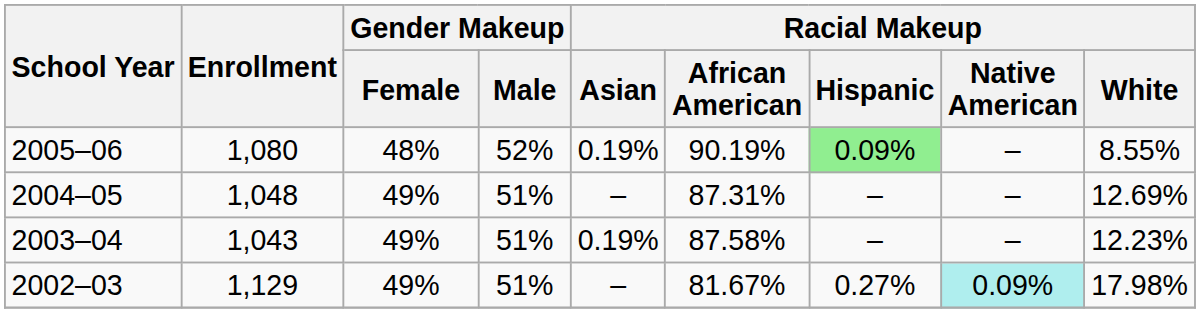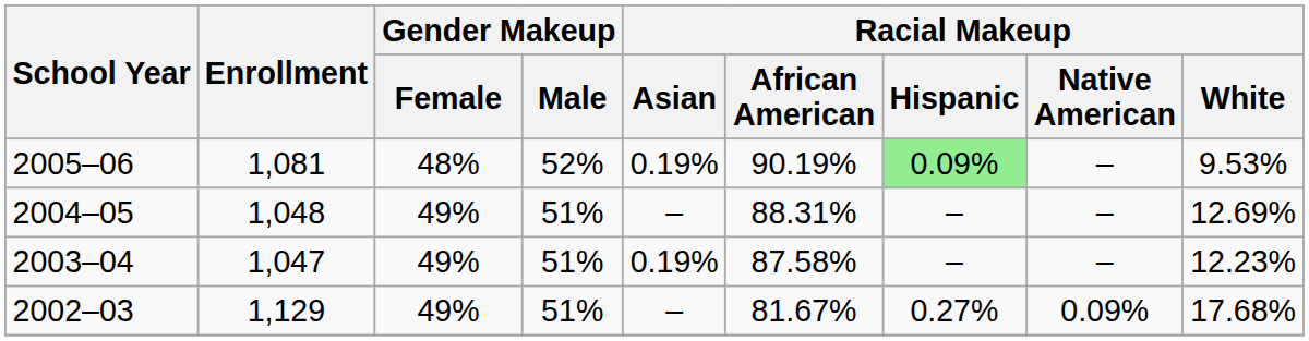2005–06 | Enrollment: 1,080 -> 1,081
2005–06 | Racial Makeup / White: 8.55% -> 9.53%
2004–05 | Racial Makeup / African American: 87.31% -> 88.31%
2003–04 | Enrollment: 1,043 -> 1,047
2002–03 | Racial Makeup / Native American: paleturquoise background -> no background
2002–03 | Racial Makeup / White: 17.98% -> 17.68%
